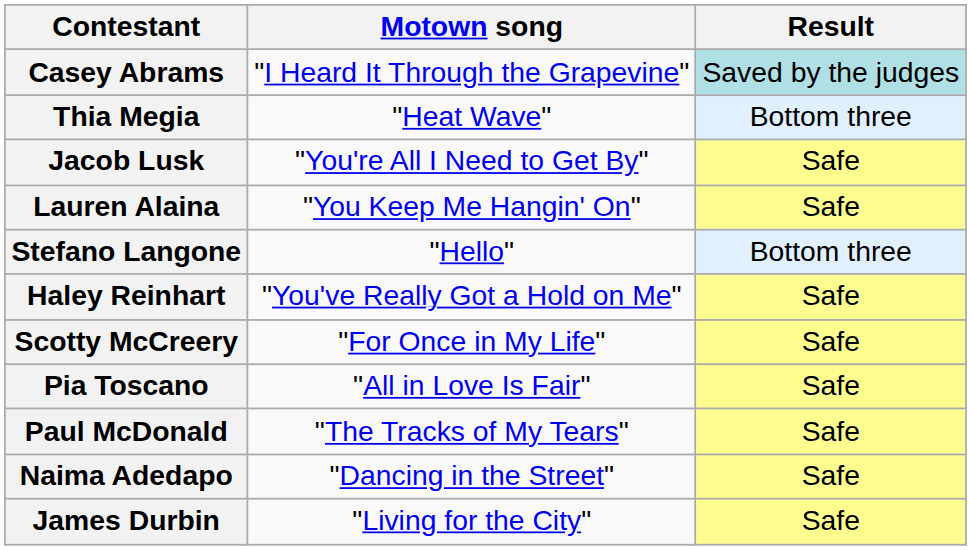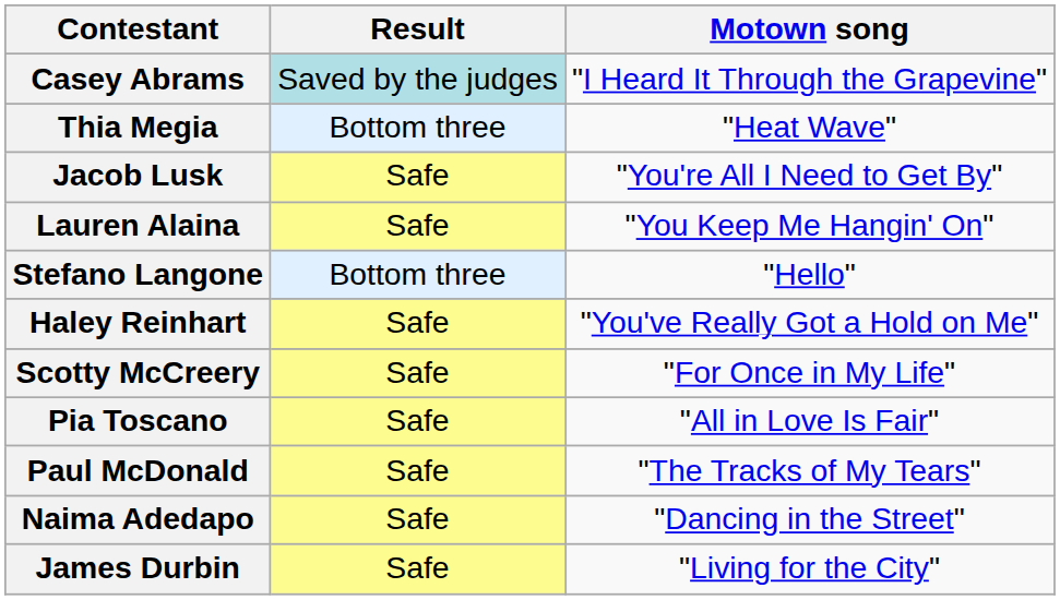columns swapped: Motown song <-> Result
